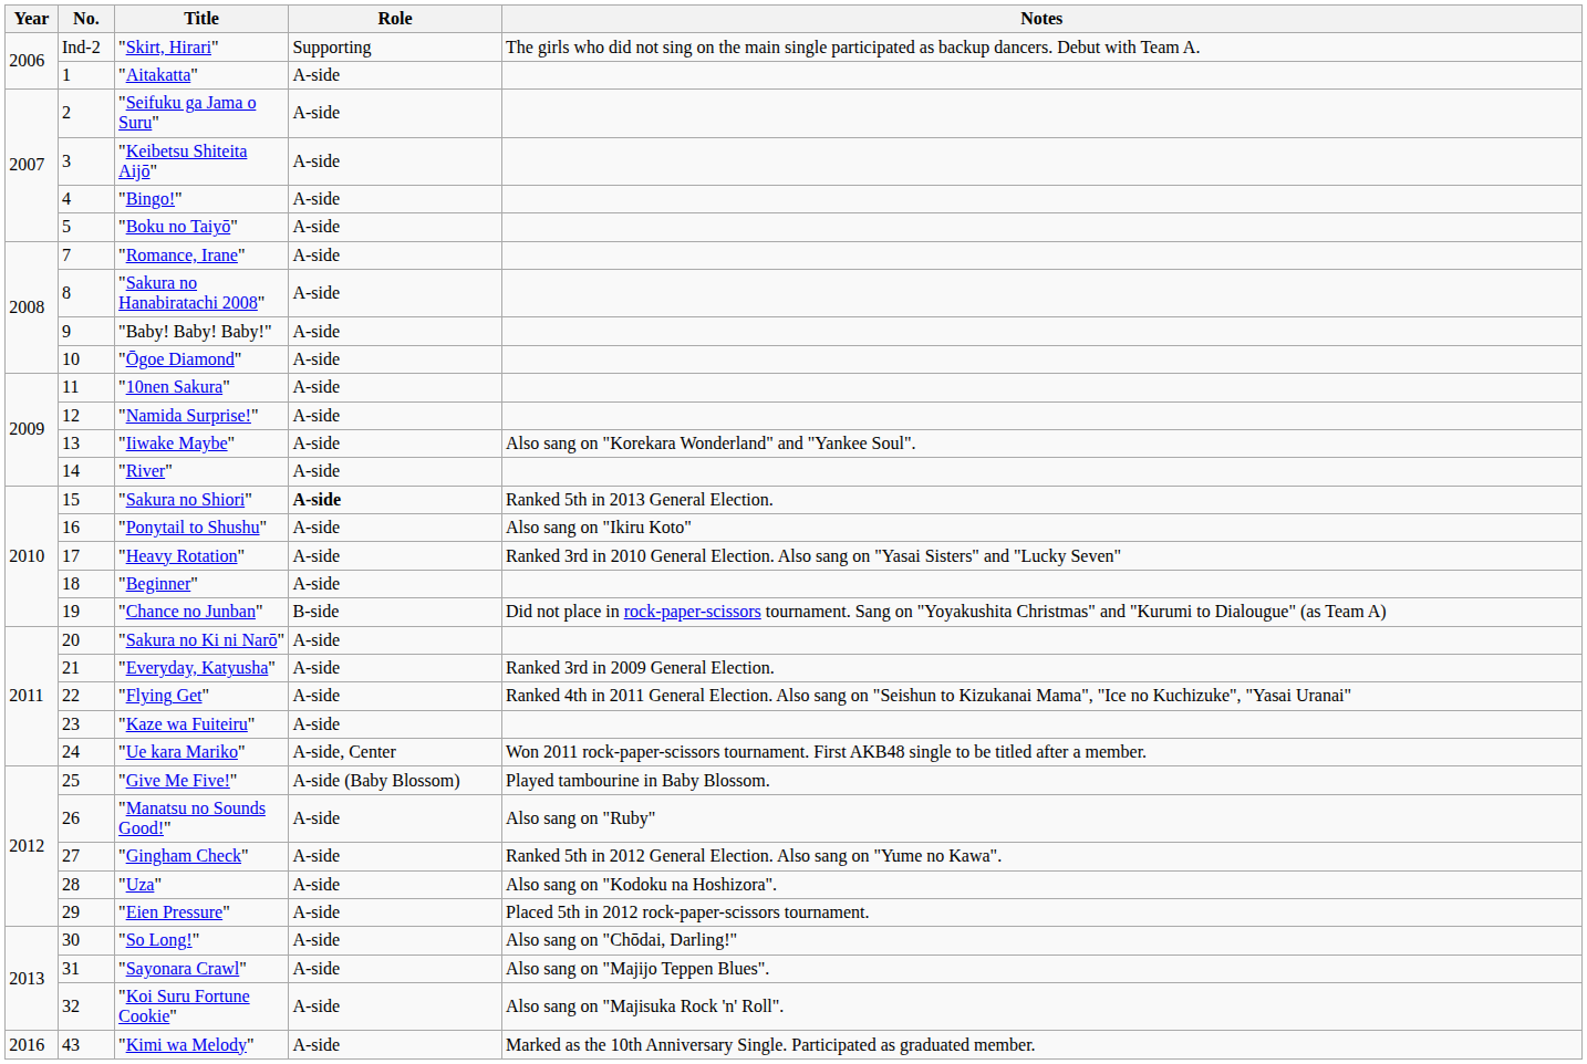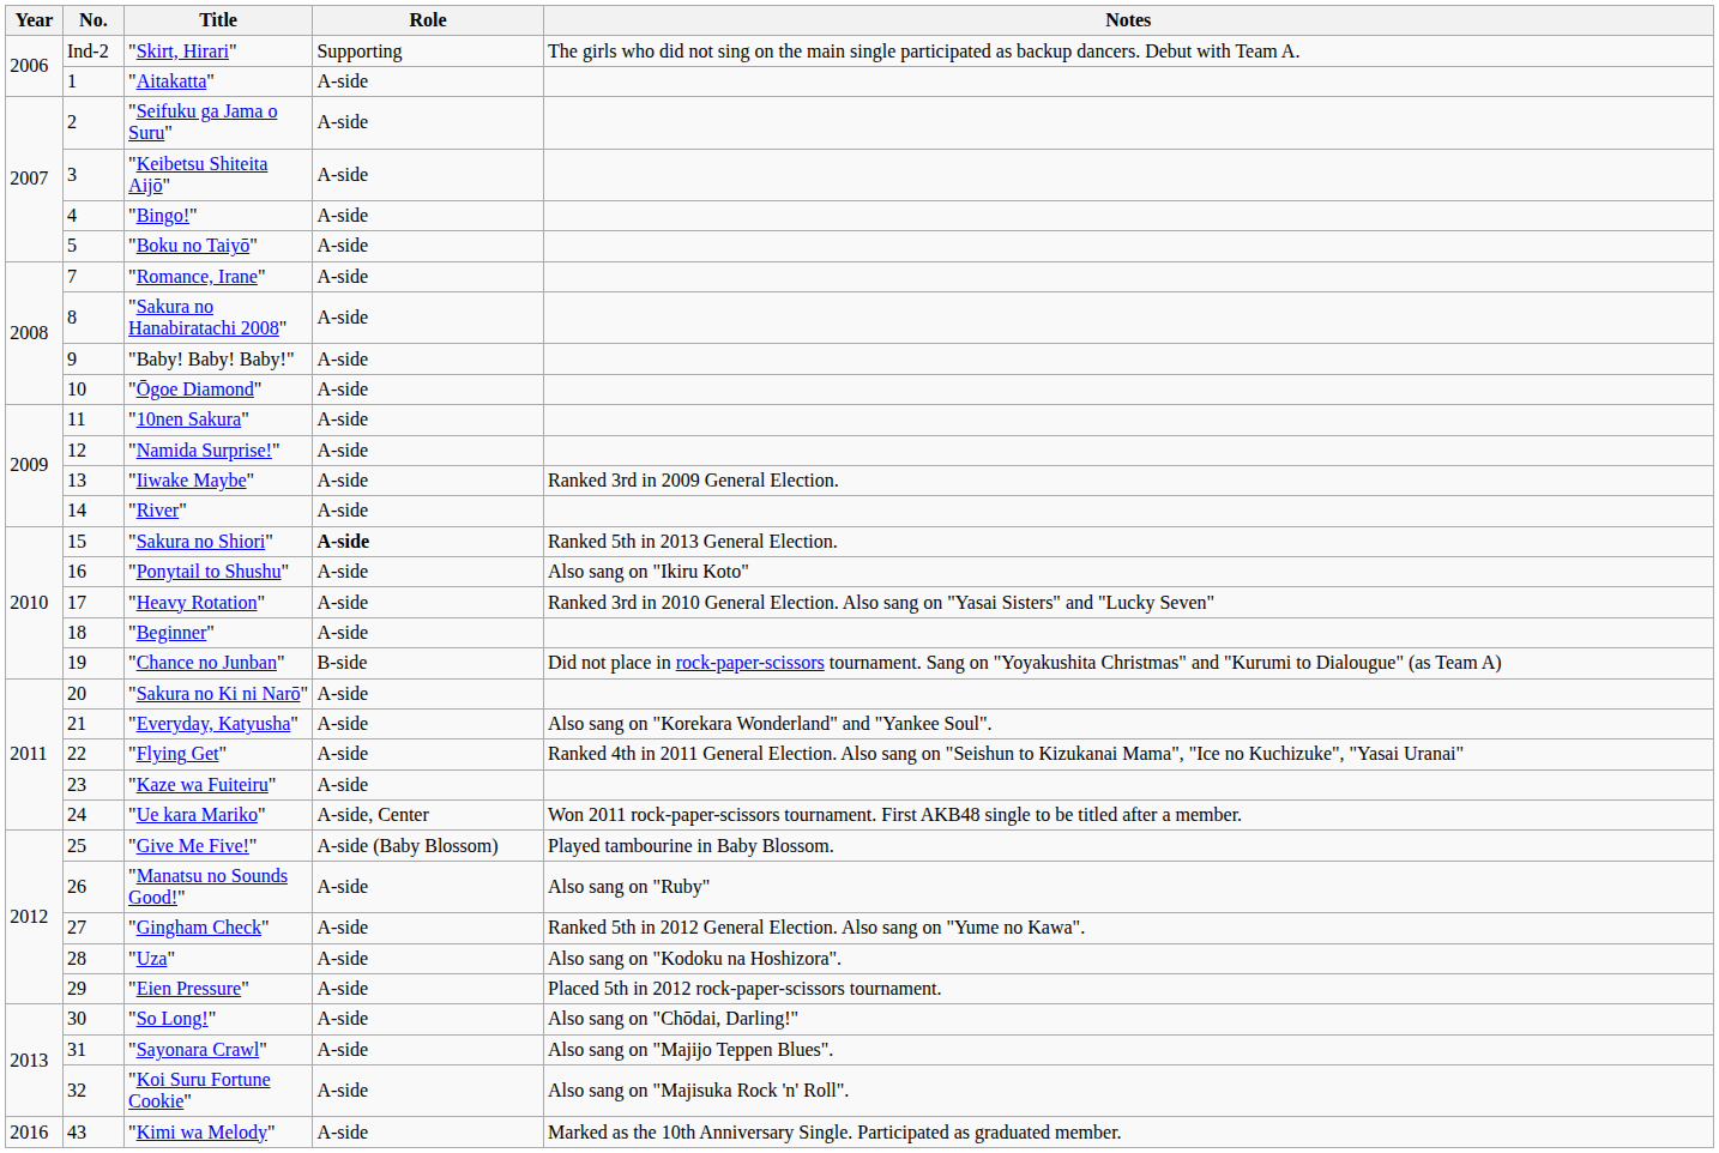"Iiwake Maybe" | Notes: Also sang on "Korekara Wonderland" and "Yankee Soul". -> Ranked 3rd in 2009 General Election.
"Everyday, Katyusha" | Notes: Ranked 3rd in 2009 General Election. -> Also sang on "Korekara Wonderland" and "Yankee Soul".
